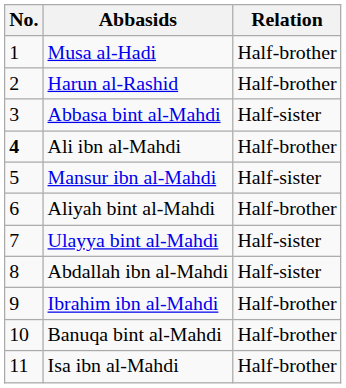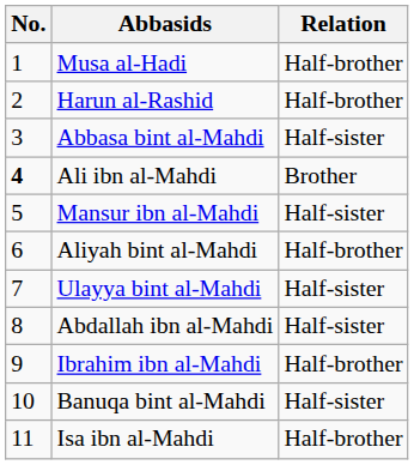Ali ibn al-Mahdi | Relation: Half-brother -> Brother
Banuqa bint al-Mahdi | Relation: Half-brother -> Half-sister
